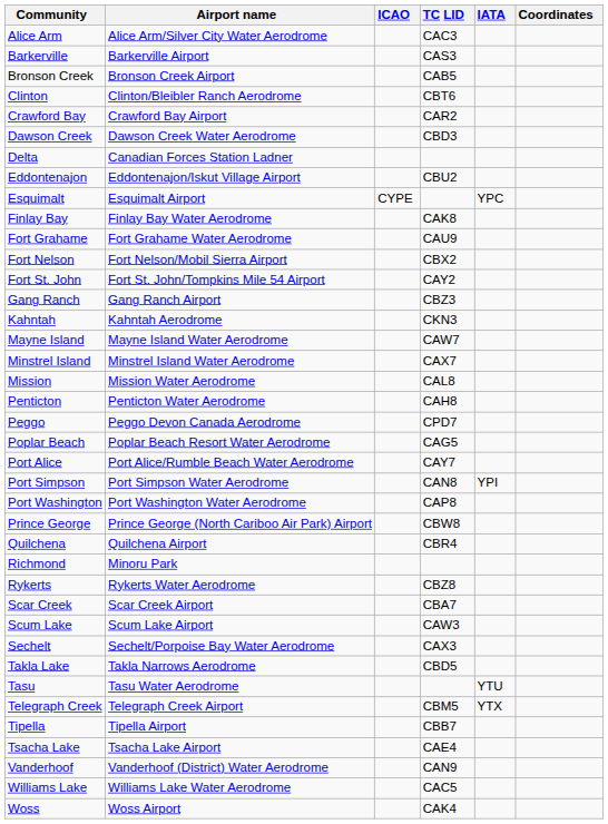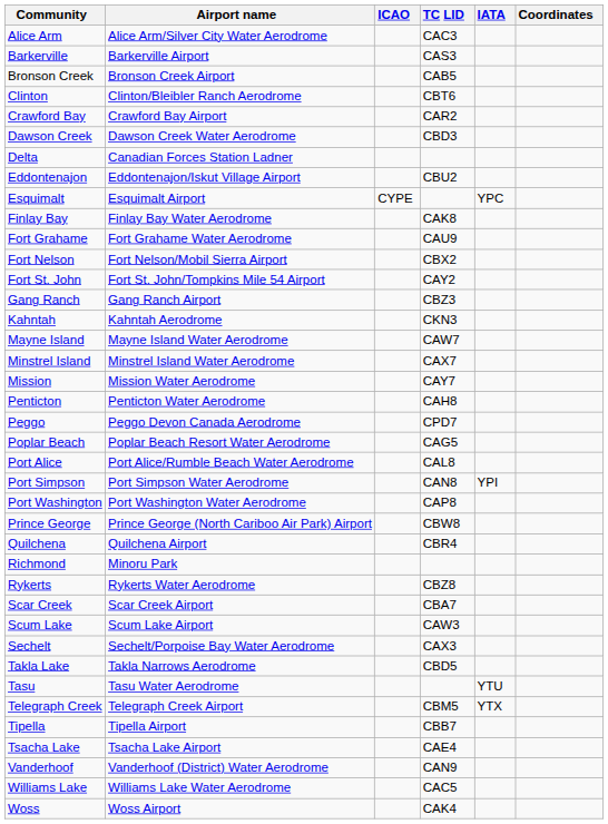Mission | TC LID: CAL8 -> CAY7
Port Alice | TC LID: CAY7 -> CAL8
